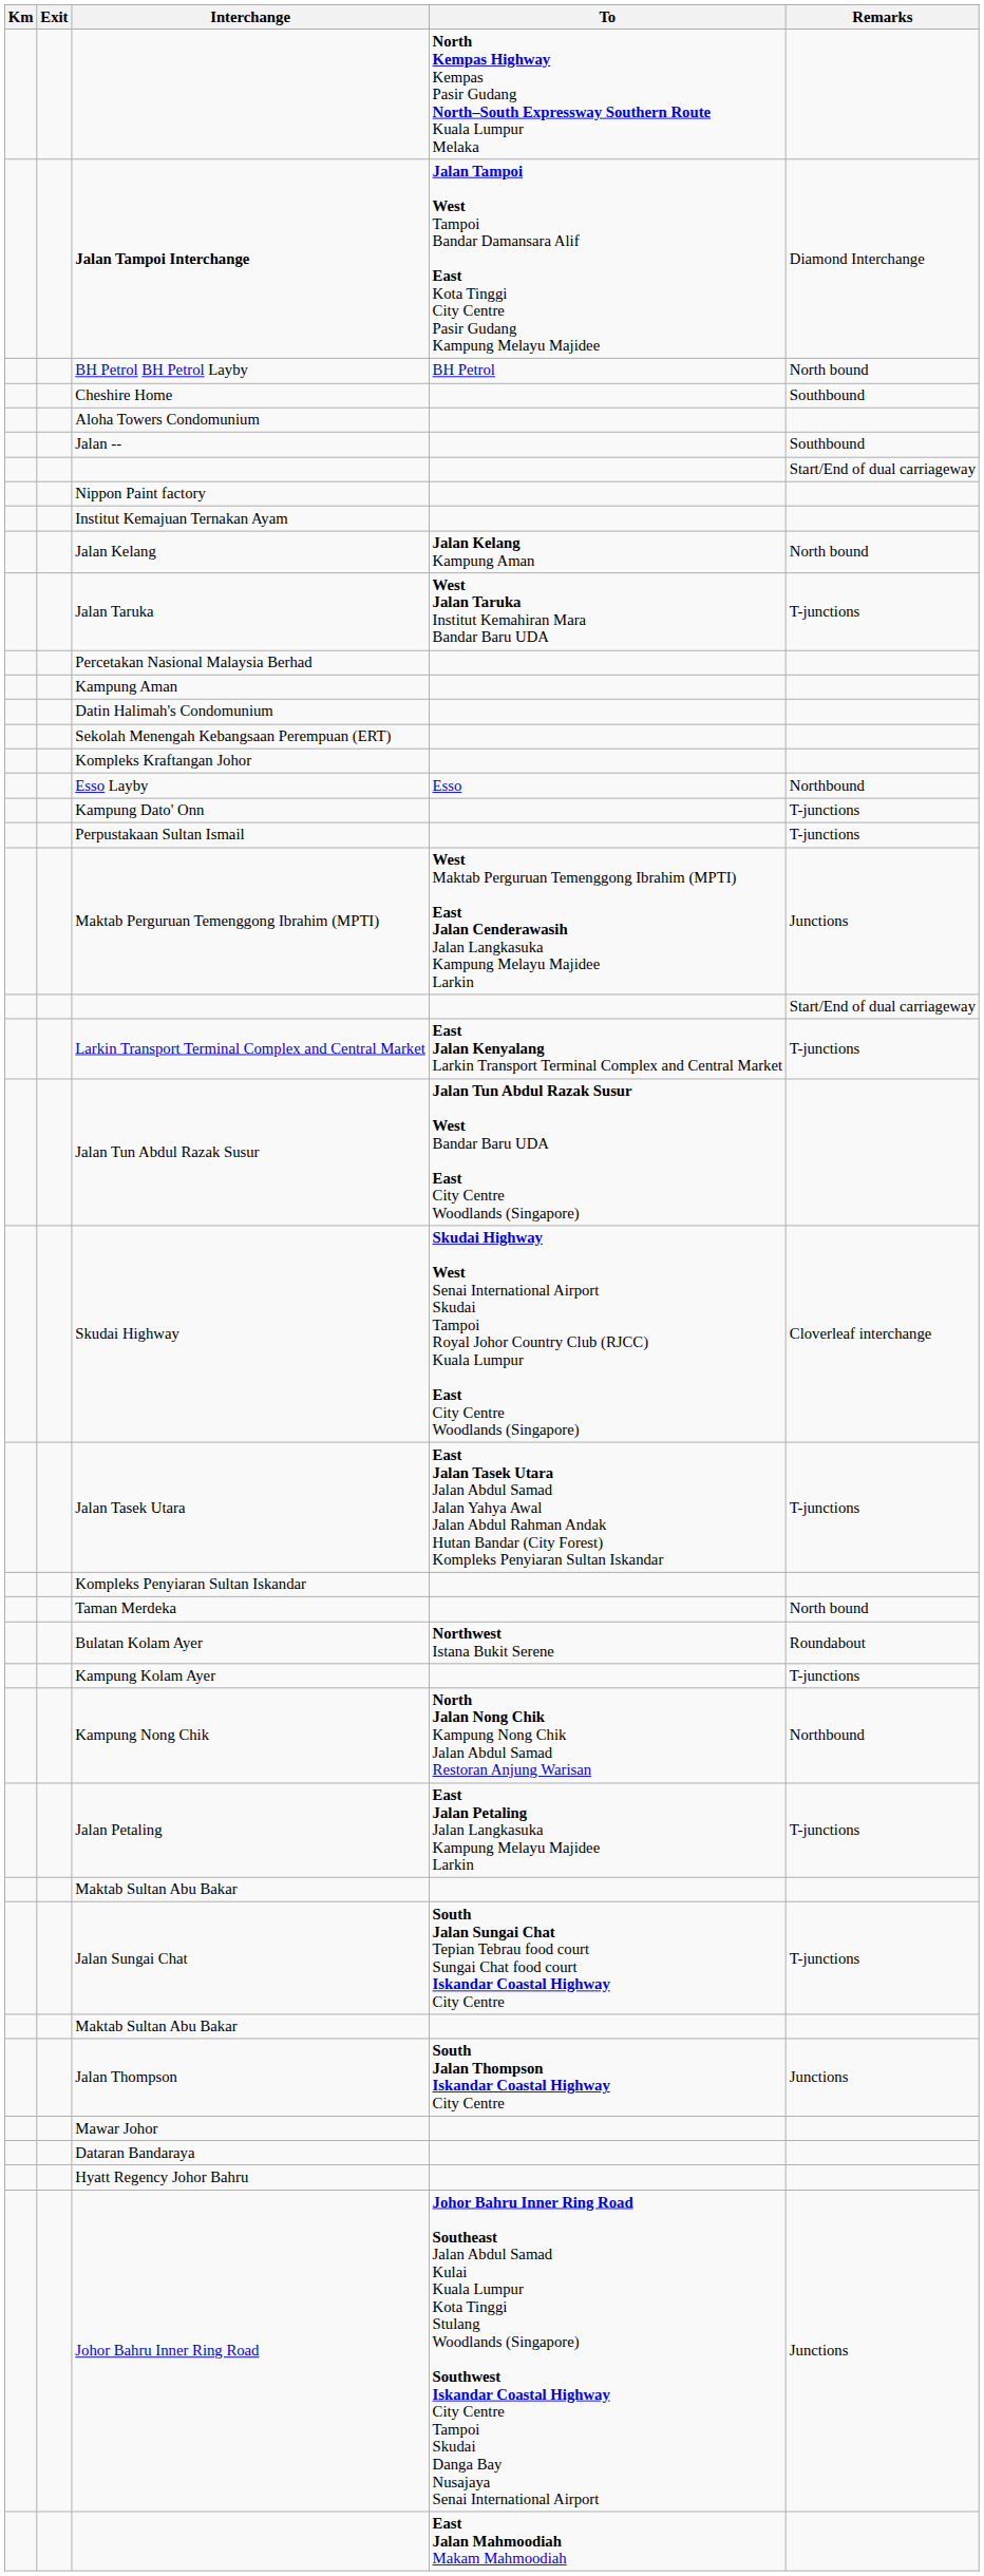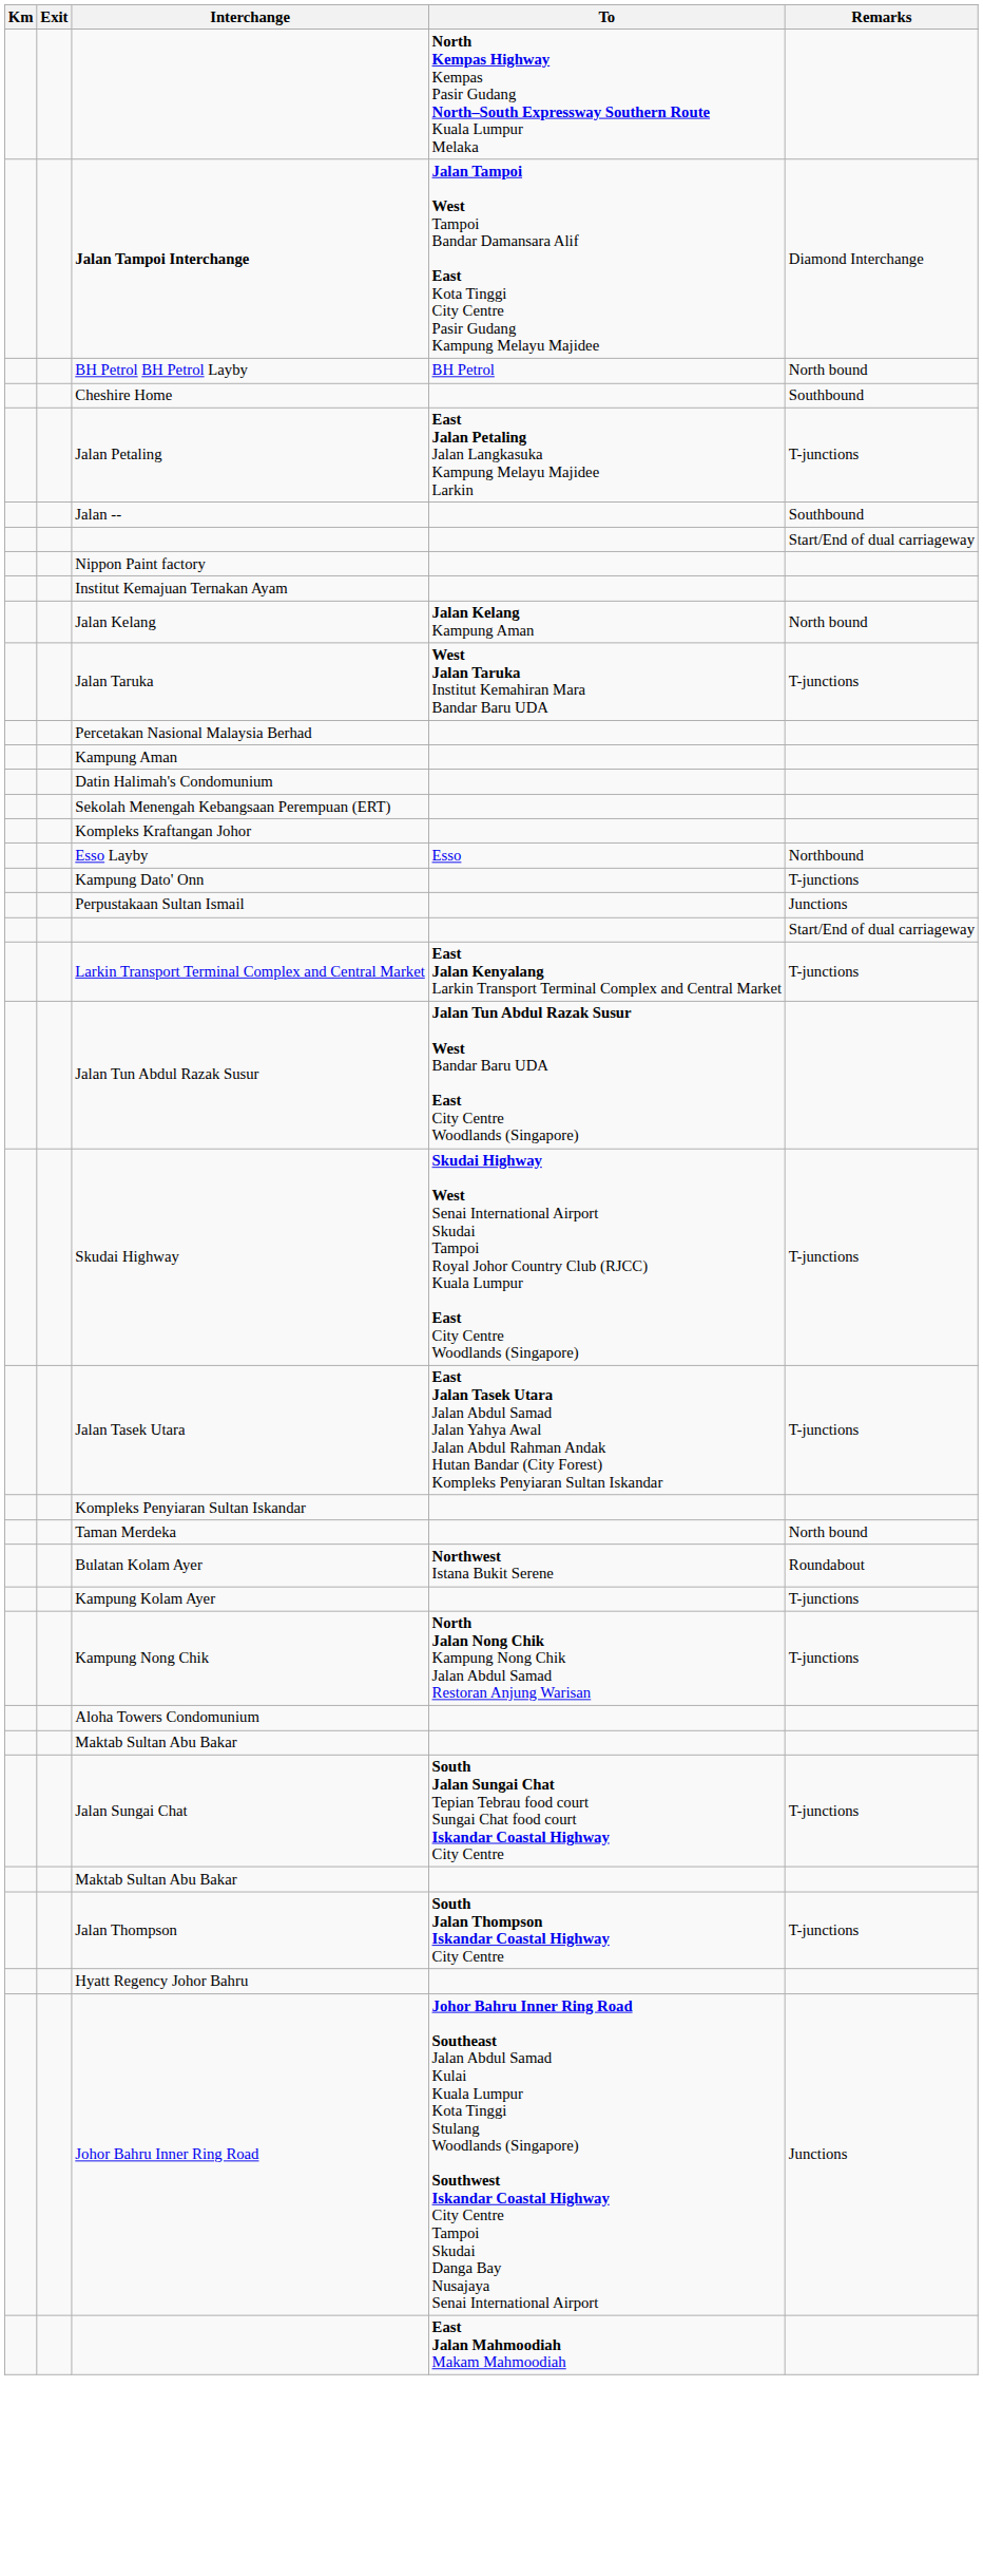rows swapped: Jalan Petaling <-> Aloha Towers Condomunium
Perpustakaan Sultan Ismail | Remarks: T-junctions -> Junctions
- row: Maktab Perguruan Temenggong Ibrahim (MPTI) | West Maktab Perguruan Temenggong Ibrahim (MPTI) East Jalan Cenderawasih Jalan Langkasuka Kampung Melayu Majidee Larkin | Junctions
Skudai Highway | Remarks: Cloverleaf interchange -> T-junctions
Kampung Nong Chik | Remarks: Northbound -> T-junctions
Jalan Thompson | Remarks: Junctions -> T-junctions
- row: Mawar Johor
- row: Dataran Bandaraya
